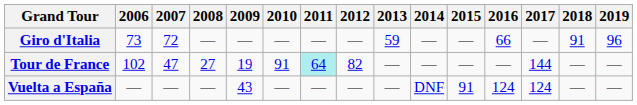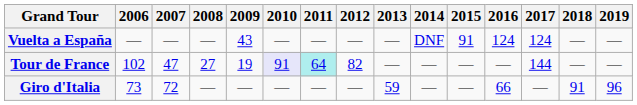rows swapped: Giro d'Italia <-> Vuelta a España
Tour de France | 2010: no background -> lavender background
